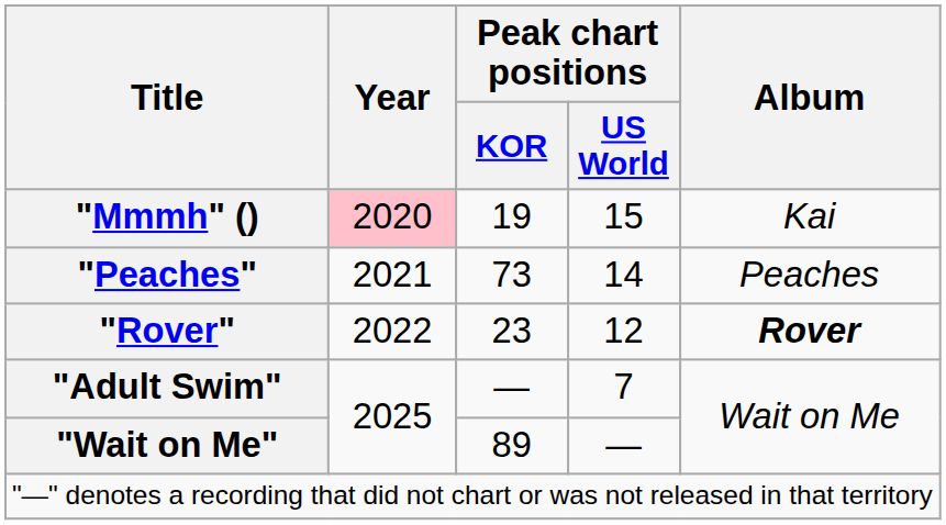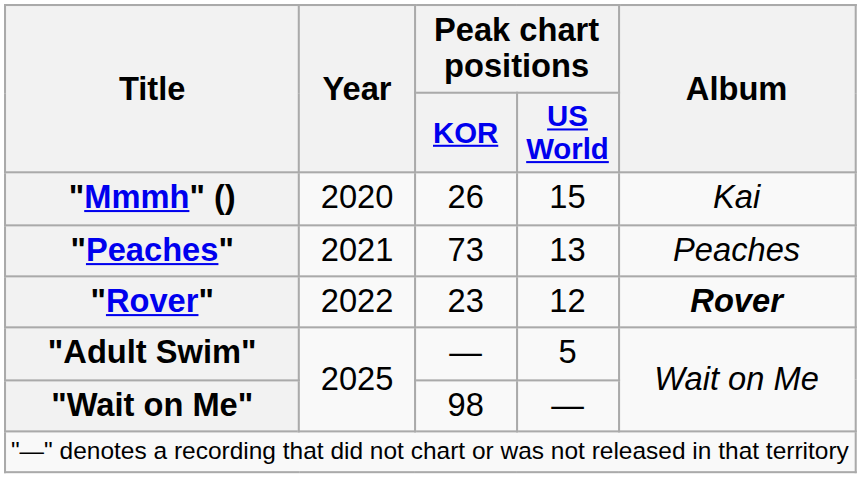"Mmmh" () | Year: pink background -> no background
"Mmmh" () | Peak chart positions / KOR: 19 -> 26
"Peaches" | Peak chart positions / US World: 14 -> 13
"Adult Swim" | Peak chart positions / US World: 7 -> 5
"Wait on Me" | Peak chart positions / KOR: 89 -> 98
